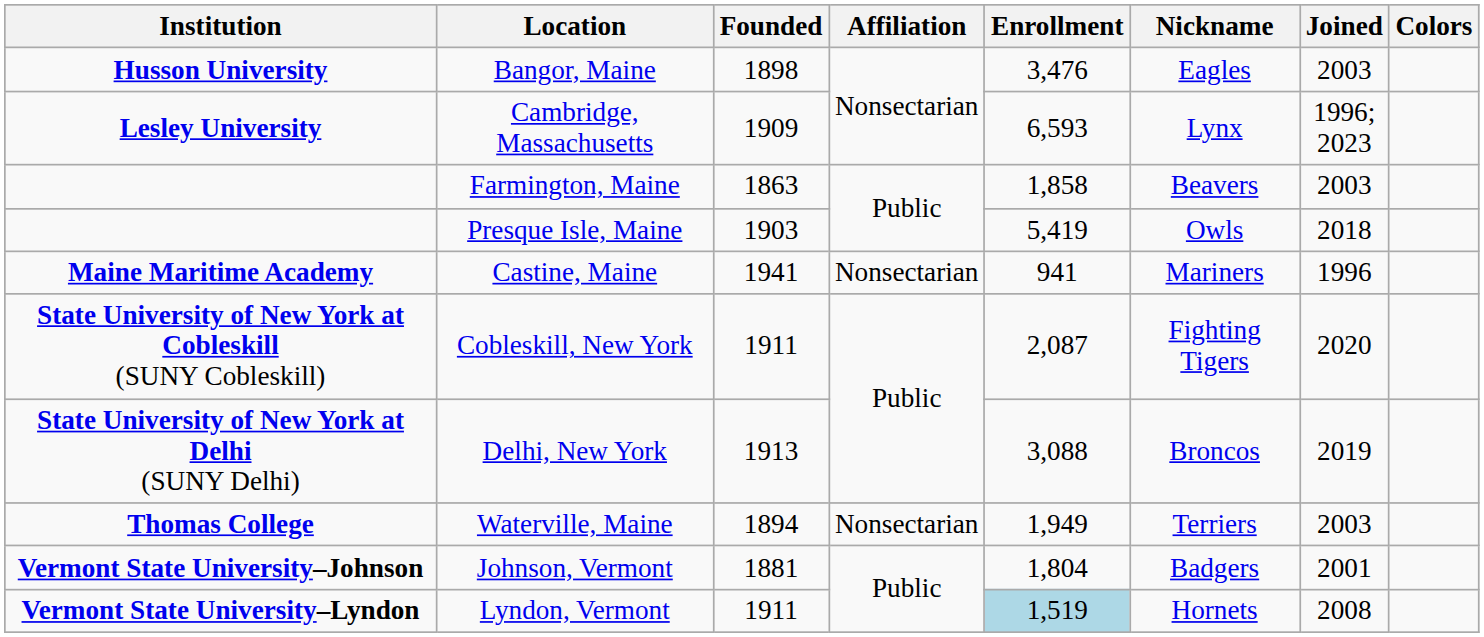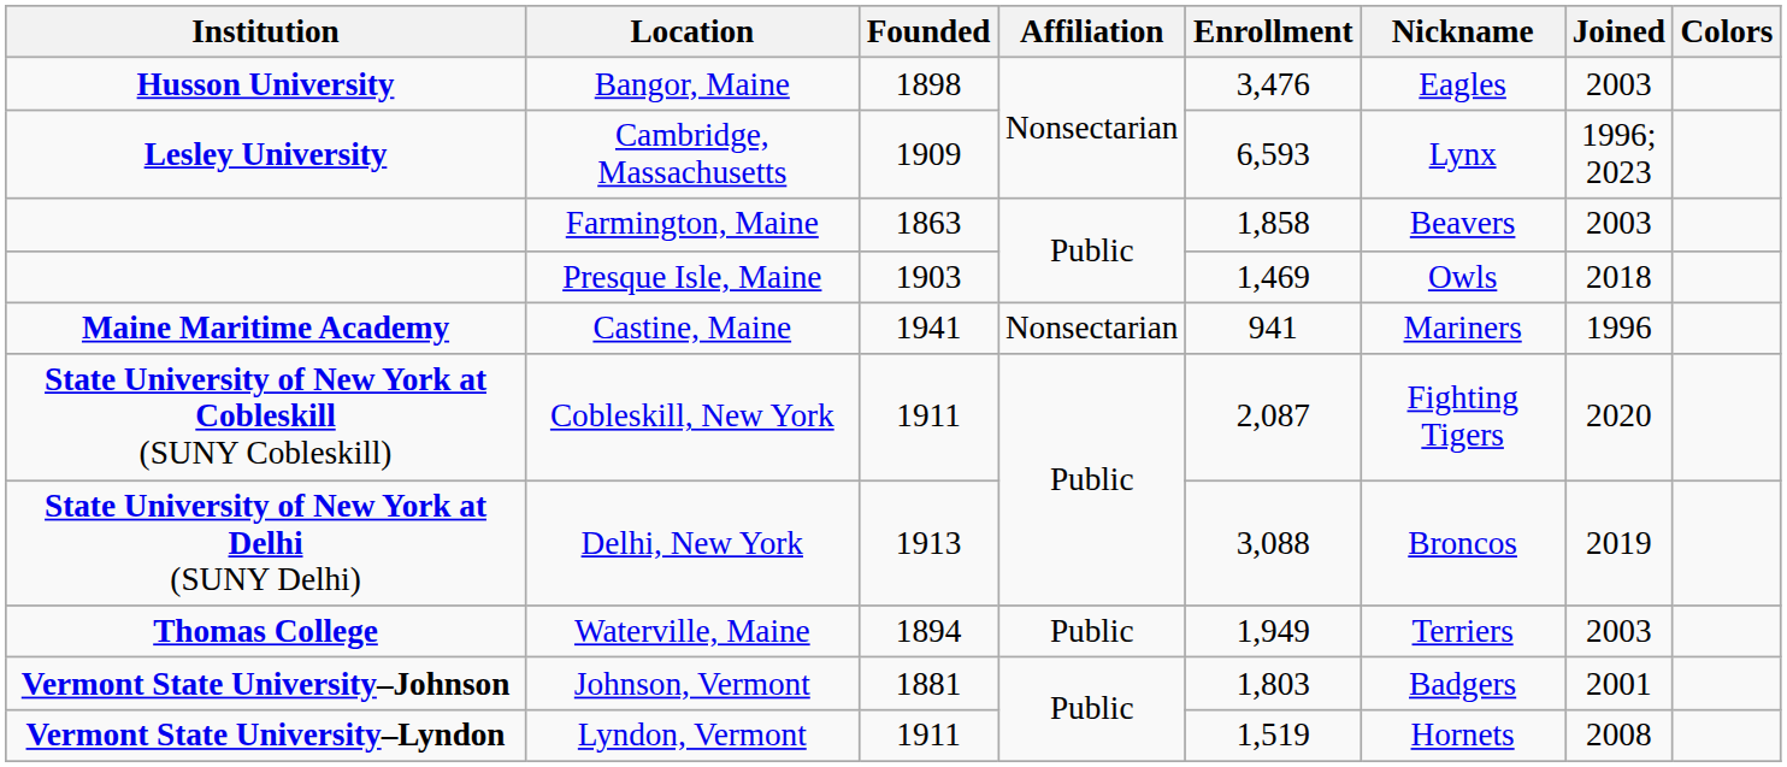Presque Isle, Maine | Enrollment: 5,419 -> 1,469
Waterville, Maine | Affiliation: Nonsectarian -> Public
Johnson, Vermont | Enrollment: 1,804 -> 1,803
Lyndon, Vermont | Enrollment: lightblue background -> no background
